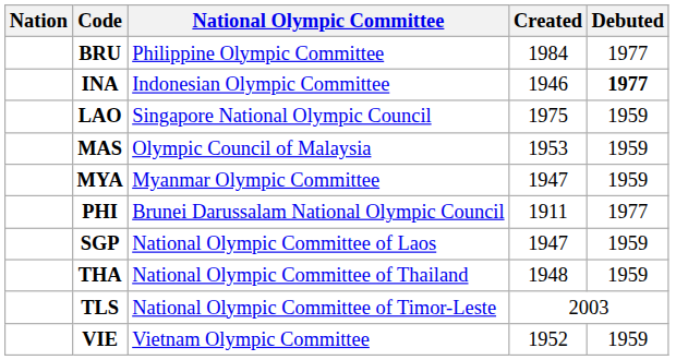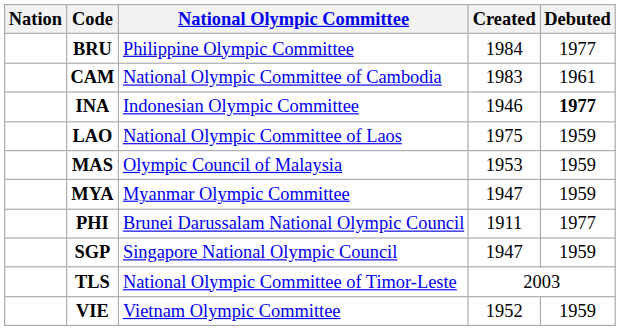+ row: CAM | National Olympic Committee of Cambodia | 1983 | 1961
LAO | National Olympic Committee: Singapore National Olympic Council -> National Olympic Committee of Laos
SGP | National Olympic Committee: National Olympic Committee of Laos -> Singapore National Olympic Council
- row: THA | National Olympic Committee of Thailand | 1948 | 1959
